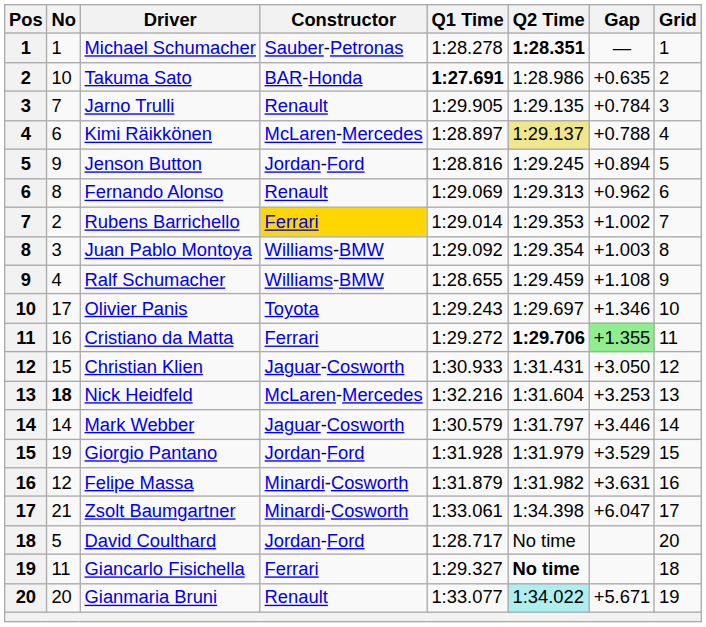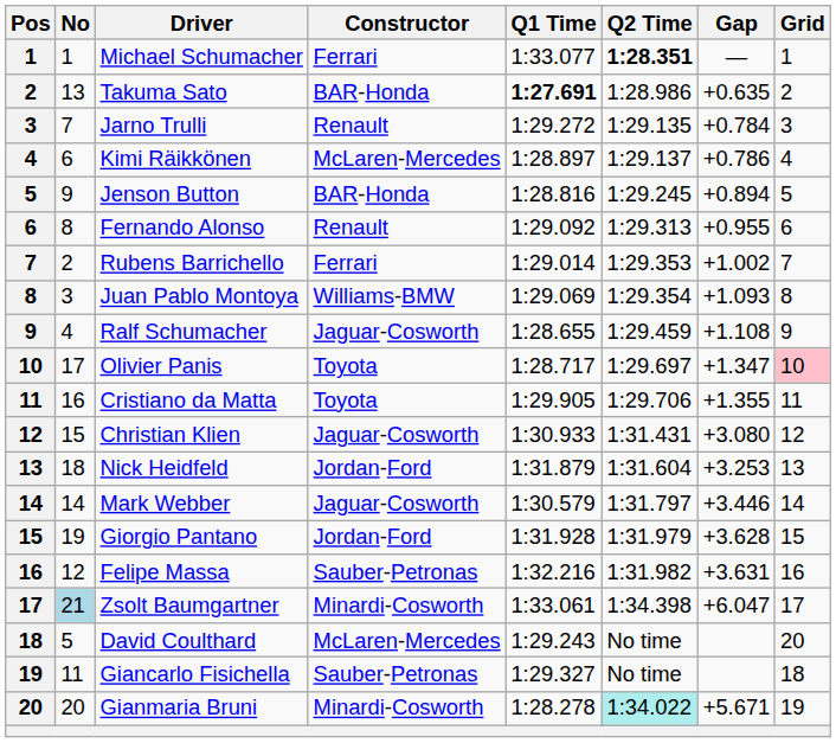Michael Schumacher | Constructor: Sauber-Petronas -> Ferrari
Michael Schumacher | Q1 Time: 1:28.278 -> 1:33.077
Takuma Sato | No: 10 -> 13
Jarno Trulli | Q1 Time: 1:29.905 -> 1:29.272
Kimi Räikkönen | Q2 Time: khaki background -> no background
Kimi Räikkönen | Gap: +0.788 -> +0.786
Jenson Button | Constructor: Jordan-Ford -> BAR-Honda
Fernando Alonso | Q1 Time: 1:29.069 -> 1:29.092
Fernando Alonso | Gap: +0.962 -> +0.955
Rubens Barrichello | Constructor: gold background -> no background
Juan Pablo Montoya | Q1 Time: 1:29.092 -> 1:29.069
Juan Pablo Montoya | Gap: +1.003 -> +1.093
Ralf Schumacher | Constructor: Williams-BMW -> Jaguar-Cosworth
Olivier Panis | Q1 Time: 1:29.243 -> 1:28.717
Olivier Panis | Gap: +1.346 -> +1.347
Olivier Panis | Grid: no background -> pink background
Cristiano da Matta | Constructor: Ferrari -> Toyota
Cristiano da Matta | Q1 Time: 1:29.272 -> 1:29.905
Cristiano da Matta | Q2 Time: bold -> normal
Cristiano da Matta | Gap: lightgreen background -> no background
Christian Klien | Gap: +3.050 -> +3.080
Nick Heidfeld | No: bold -> normal
Nick Heidfeld | Constructor: McLaren-Mercedes -> Jordan-Ford
Nick Heidfeld | Q1 Time: 1:32.216 -> 1:31.879
Giorgio Pantano | Gap: +3.529 -> +3.628
Felipe Massa | Constructor: Minardi-Cosworth -> Sauber-Petronas
Felipe Massa | Q1 Time: 1:31.879 -> 1:32.216
Zsolt Baumgartner | No: no background -> lightblue background
David Coulthard | Constructor: Jordan-Ford -> McLaren-Mercedes
David Coulthard | Q1 Time: 1:28.717 -> 1:29.243
Giancarlo Fisichella | Constructor: Ferrari -> Sauber-Petronas
Giancarlo Fisichella | Q2 Time: bold -> normal
Gianmaria Bruni | Constructor: Renault -> Minardi-Cosworth
Gianmaria Bruni | Q1 Time: 1:33.077 -> 1:28.278
